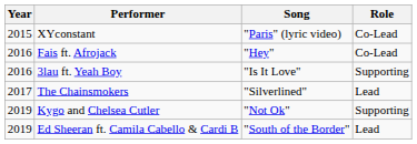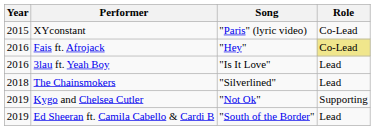Fais ft. Afrojack | Role: no background -> khaki background
3lau ft. Yeah Boy | Role: Supporting -> Lead
The Chainsmokers | Year: 2017 -> 2018
